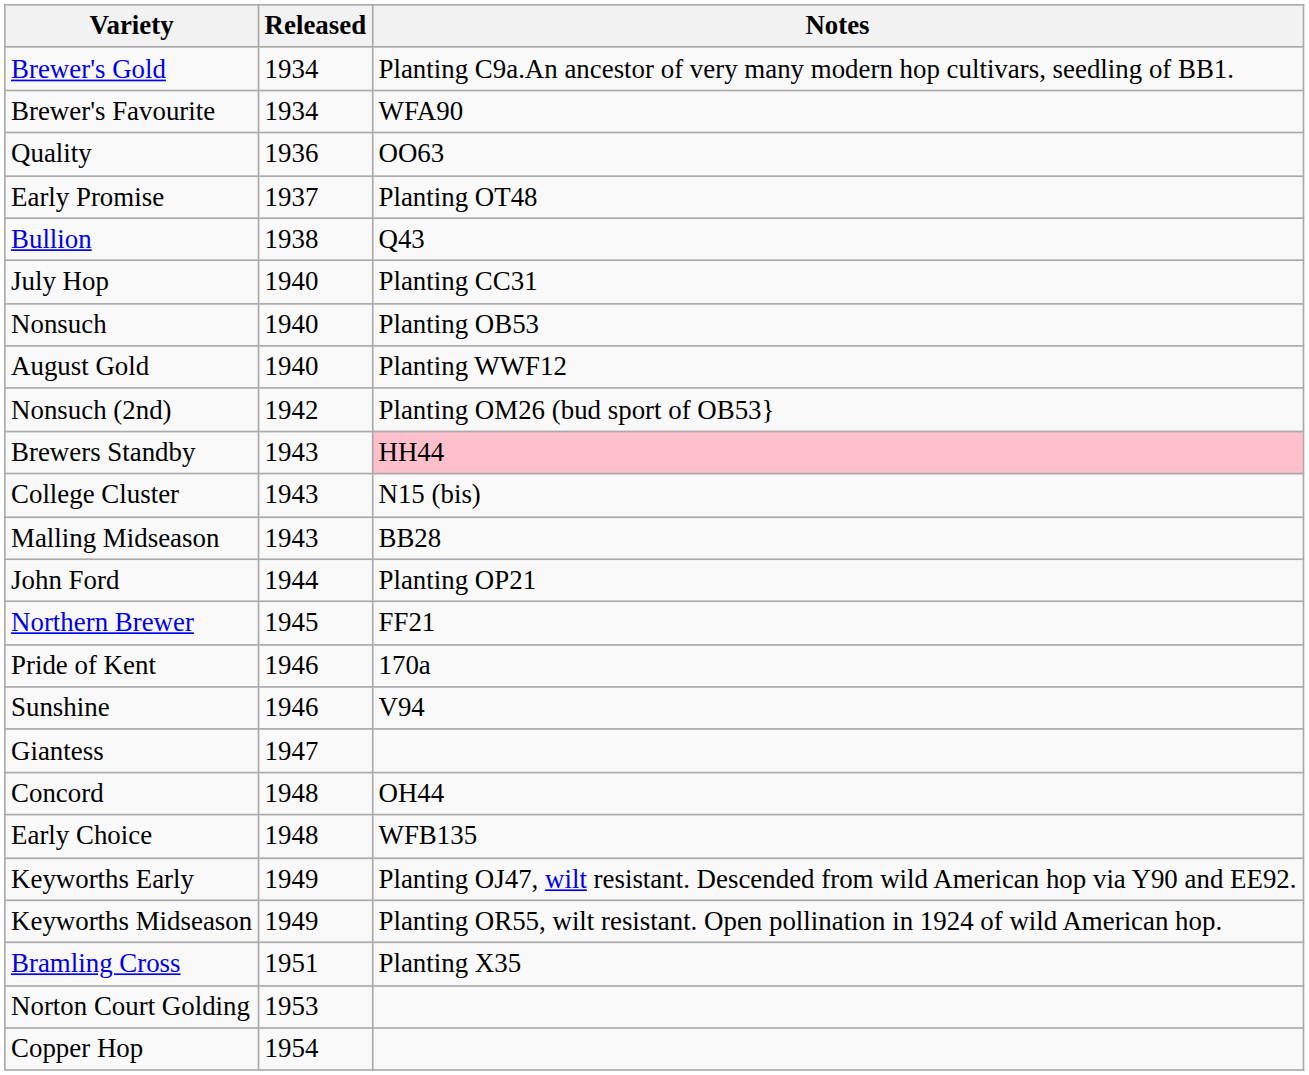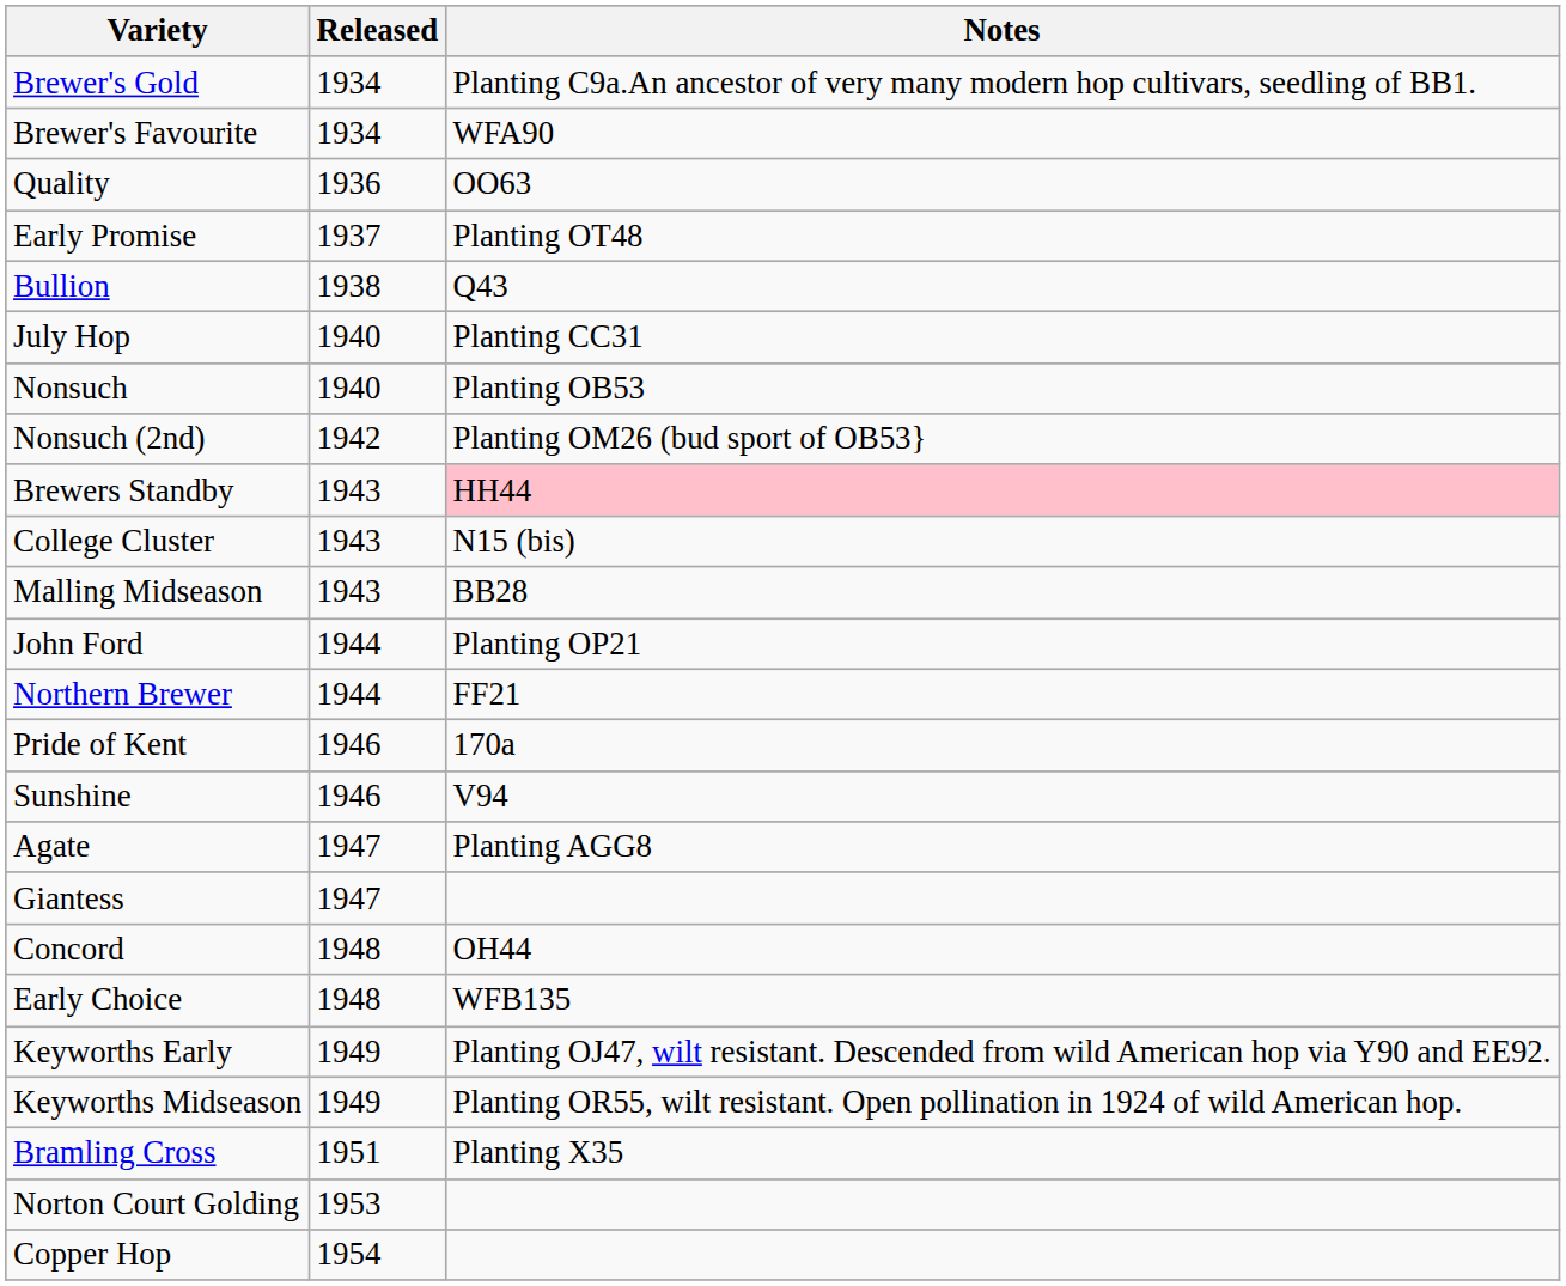- row: August Gold | 1940 | Planting WWF12
Northern Brewer | Released: 1945 -> 1944
+ row: Agate | 1947 | Planting AGG8
